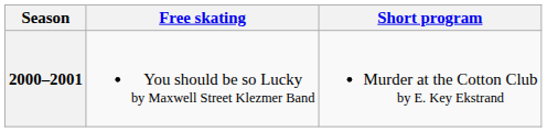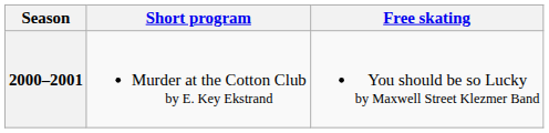columns swapped: Short program <-> Free skating
